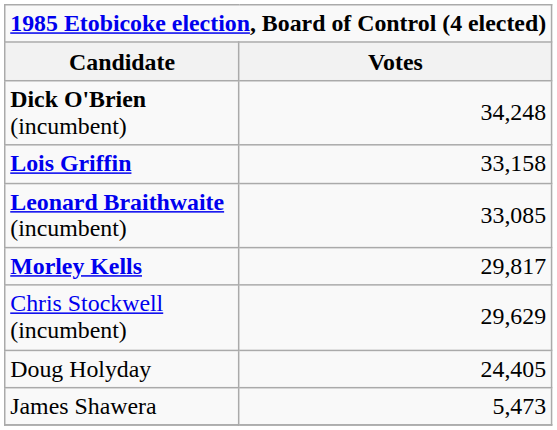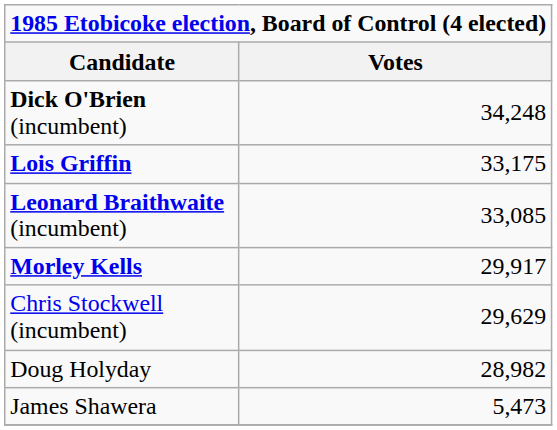Lois Griffin | Votes: 33,158 -> 33,175
Morley Kells | Votes: 29,817 -> 29,917
Doug Holyday | Votes: 24,405 -> 28,982
